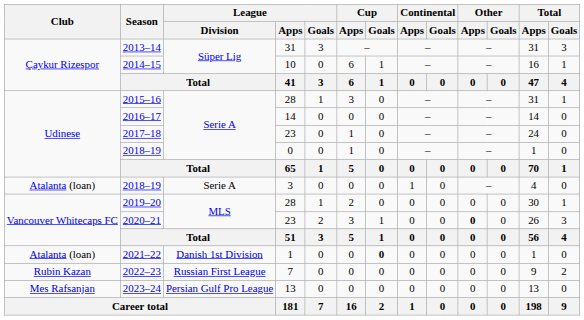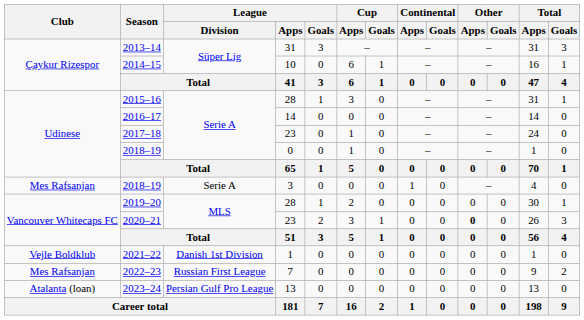2018–19 / 3 | Club: Atalanta (loan) -> Mes Rafsanjan
2021–22 | Club: Atalanta (loan) -> Vejle Boldklub
2021–22 | Cup / Goals: bold -> normal
2022–23 | Club: Rubin Kazan -> Mes Rafsanjan
2023–24 | Club: Mes Rafsanjan -> Atalanta (loan)
